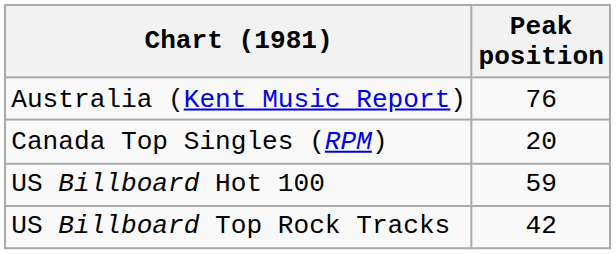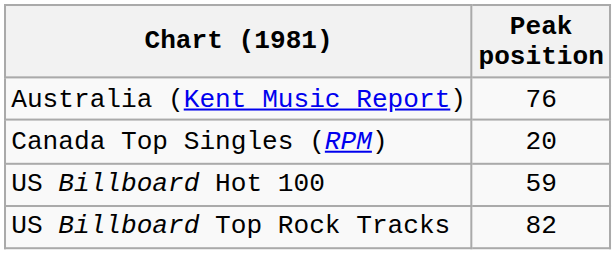US Billboard Top Rock Tracks | Peak position: 42 -> 82
